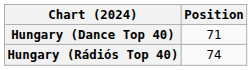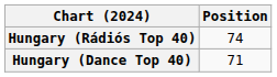rows swapped: Hungary (Dance Top 40) <-> Hungary (Rádiós Top 40)
